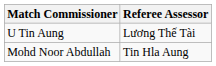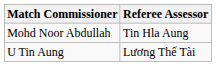rows swapped: U Tin Aung <-> Mohd Noor Abdullah
